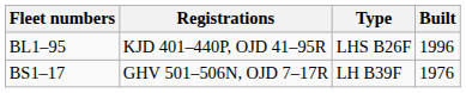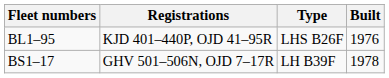BL1–95 | Built: 1996 -> 1976
BS1–17 | Built: 1976 -> 1978
